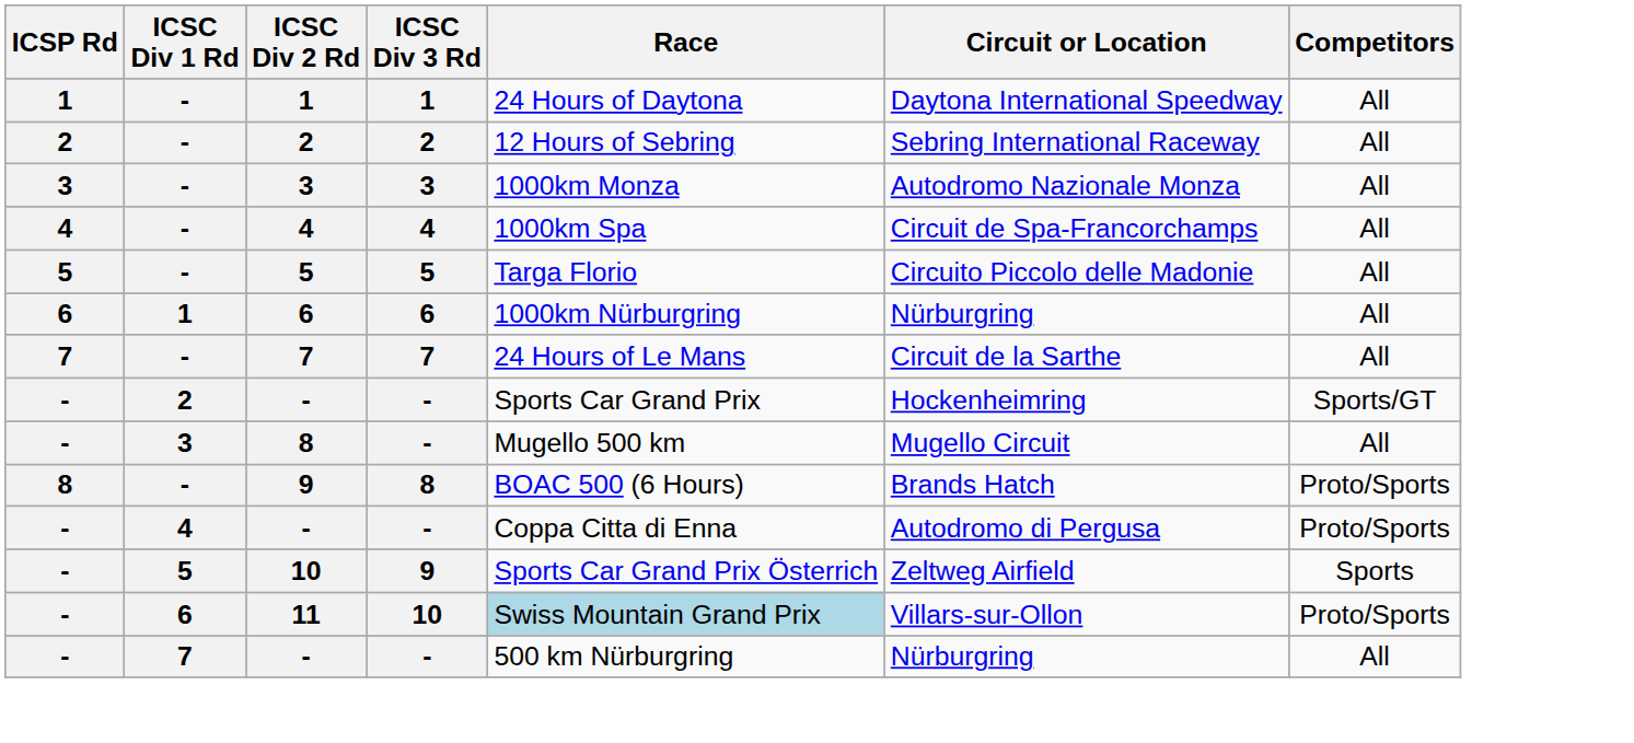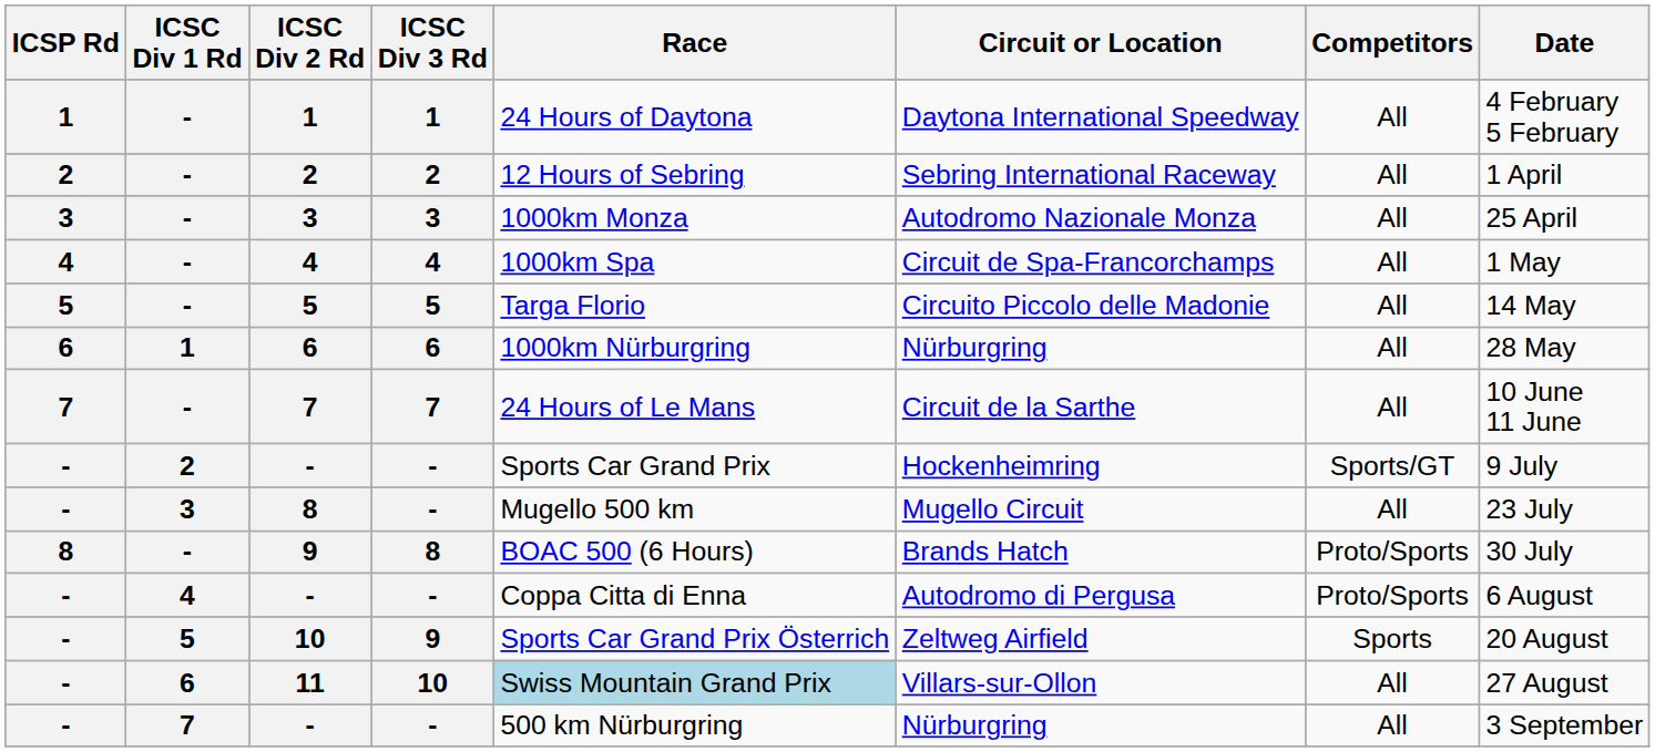+ column: Date | 4 February 5 February | 1 April | 25 April | 1 May | 14 May | 28 May | 10 June 11 June | 9 July | 23 July | 30 July | 6 August | 20 August | 27 August | 3 September
11 | Competitors: Proto/Sports -> All
